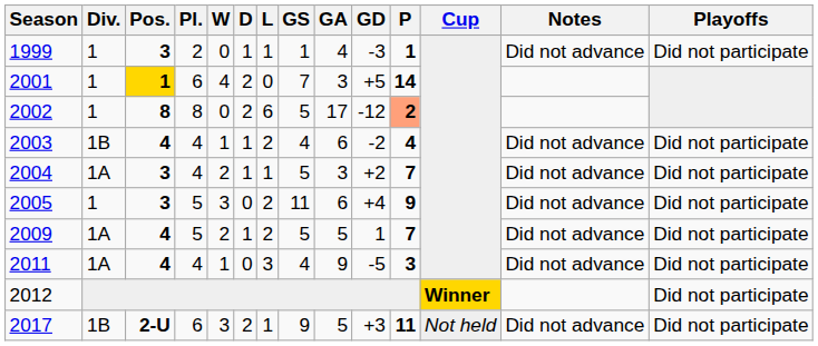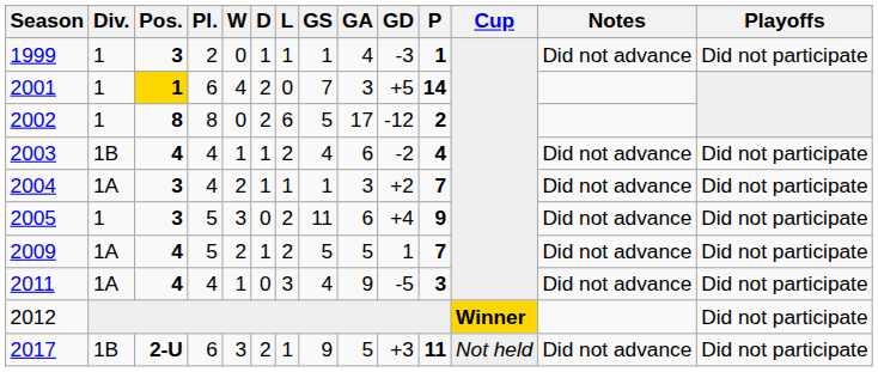2002 | P: lightsalmon background -> no background
2004 | GS: 5 -> 1
